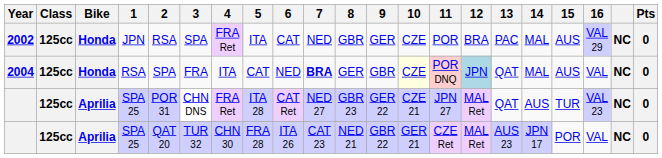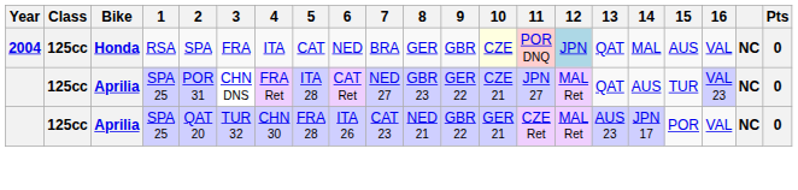- row: 2002 | 125cc | Honda | JPN | RSA | SPA | FRA Ret | ITA | CAT | NED | GBR | GER | CZE | POR | BRA | PAC | MAL | AUS | VAL 29 | NC | 0
2004 | 7: bold -> normal
